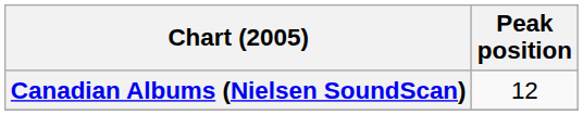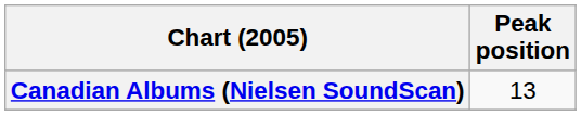Canadian Albums (Nielsen SoundScan) | Peak position: 12 -> 13
